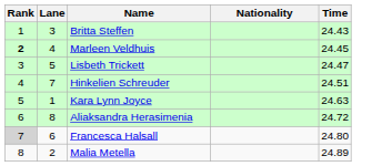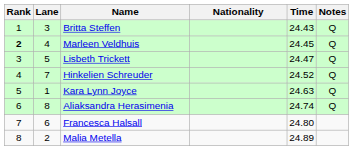+ column: Notes | Q | Q | Q | Q | Q | Q
Hinkelien Schreuder | Time: 24.51 -> 24.52
Aliaksandra Herasimenia | Time: 24.72 -> 24.74
Francesca Halsall | Rank: lightgrey background -> no background
